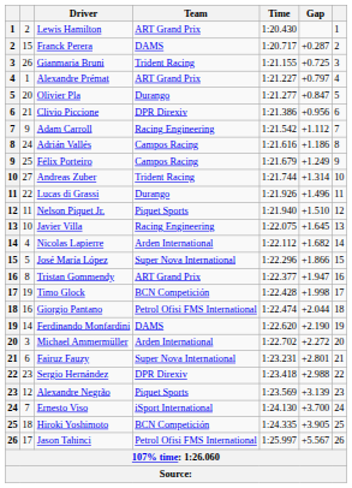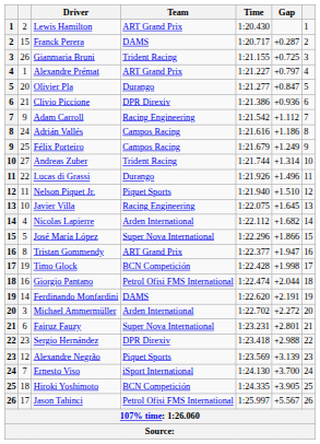Clivio Piccione | Gap: +0.956 -> +0.936
Ferdinando Monfardini | Gap: +2.190 -> +2.191
